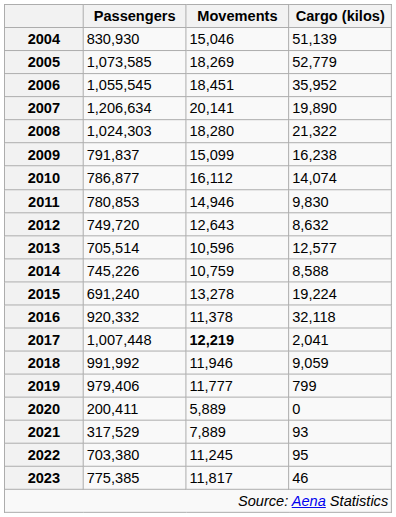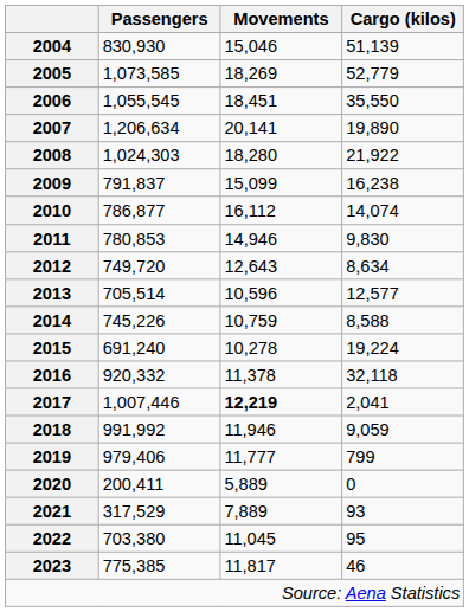2006 | Cargo (kilos): 35,952 -> 35,550
2008 | Cargo (kilos): 21,322 -> 21,922
2012 | Cargo (kilos): 8,632 -> 8,634
2015 | Movements: 13,278 -> 10,278
2017 | Passengers: 1,007,448 -> 1,007,446
2022 | Movements: 11,245 -> 11,045
